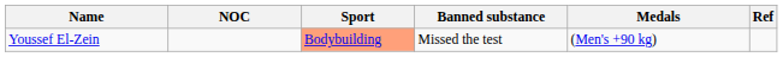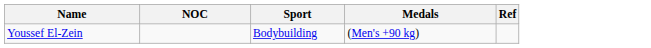- column: Banned substance | Missed the test
Youssef El-Zein | Sport: lightsalmon background -> no background
